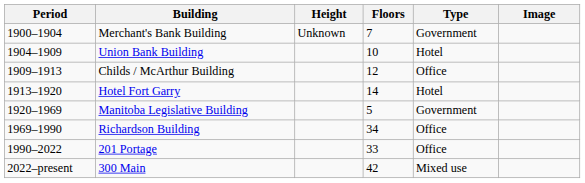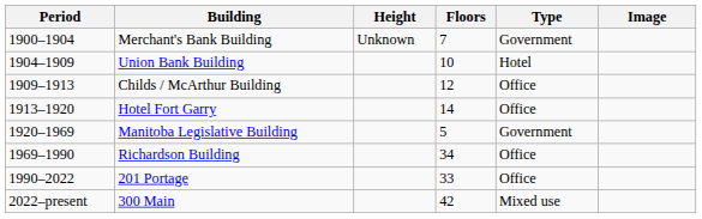Hotel Fort Garry | Type: Hotel -> Office
